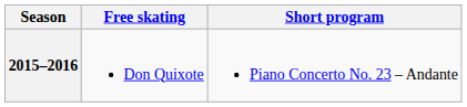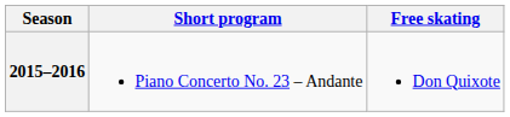columns swapped: Short program <-> Free skating
